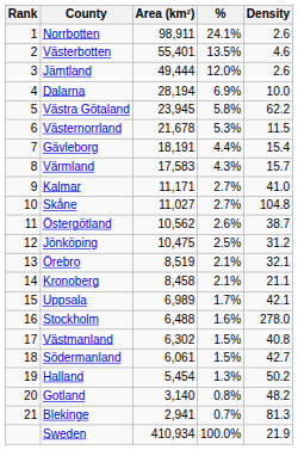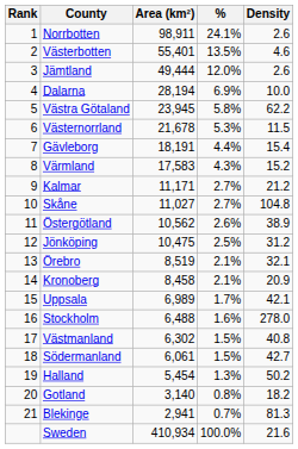Värmland | Density: 15.7 -> 15.2
Kalmar | Density: 41.0 -> 21.2
Östergötland | Density: 38.7 -> 38.9
Kronoberg | Density: 21.1 -> 20.9
Gotland | Density: 48.2 -> 18.2
Sweden | Density: 21.9 -> 21.6
